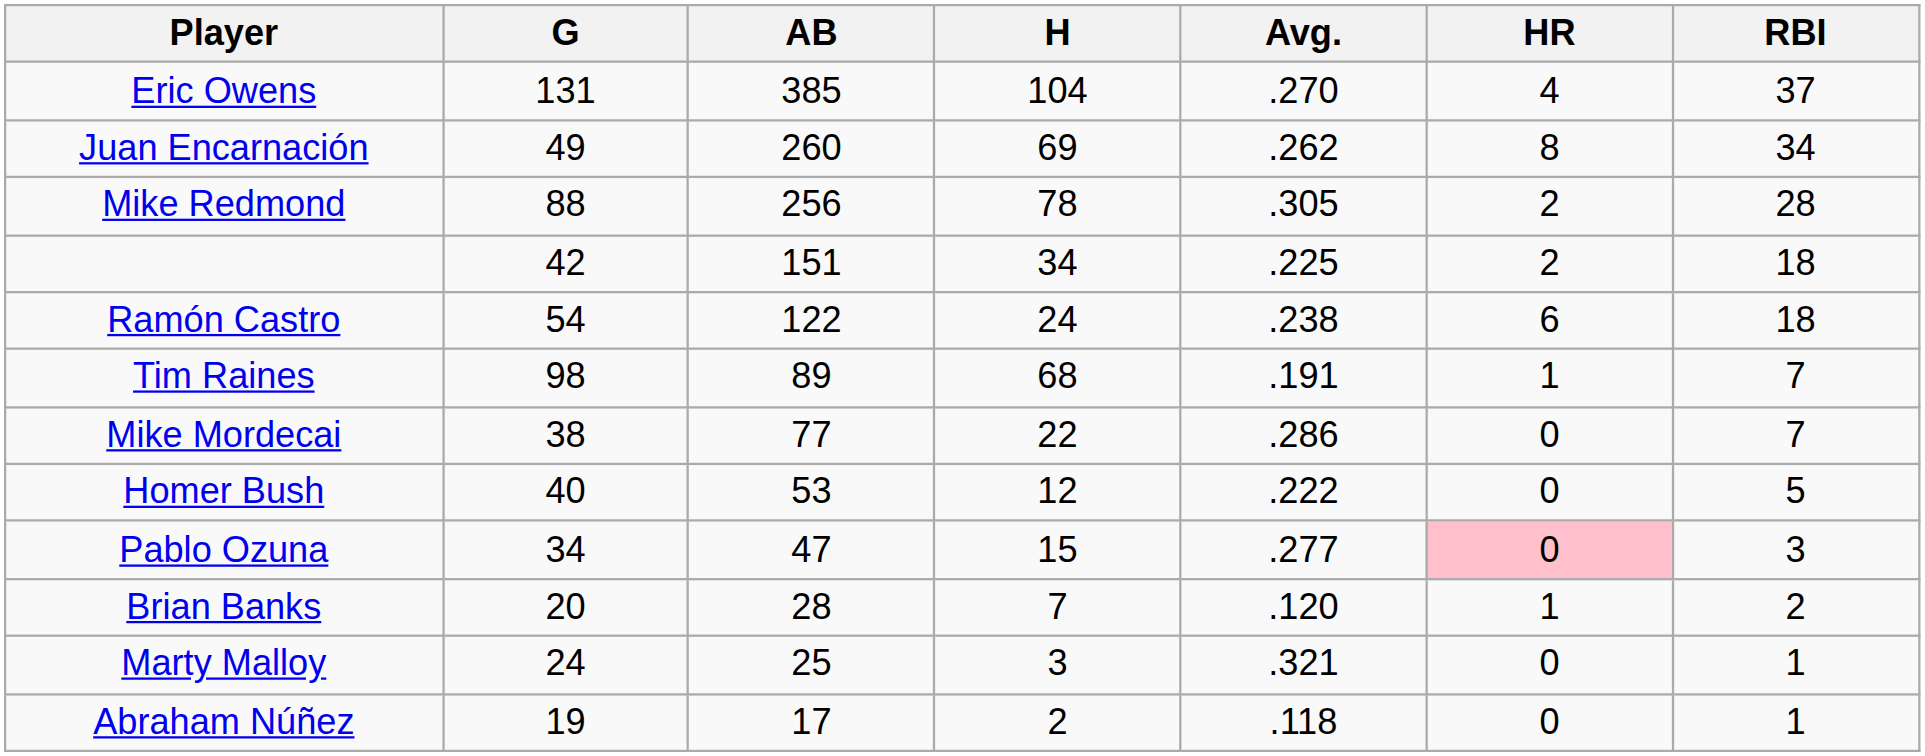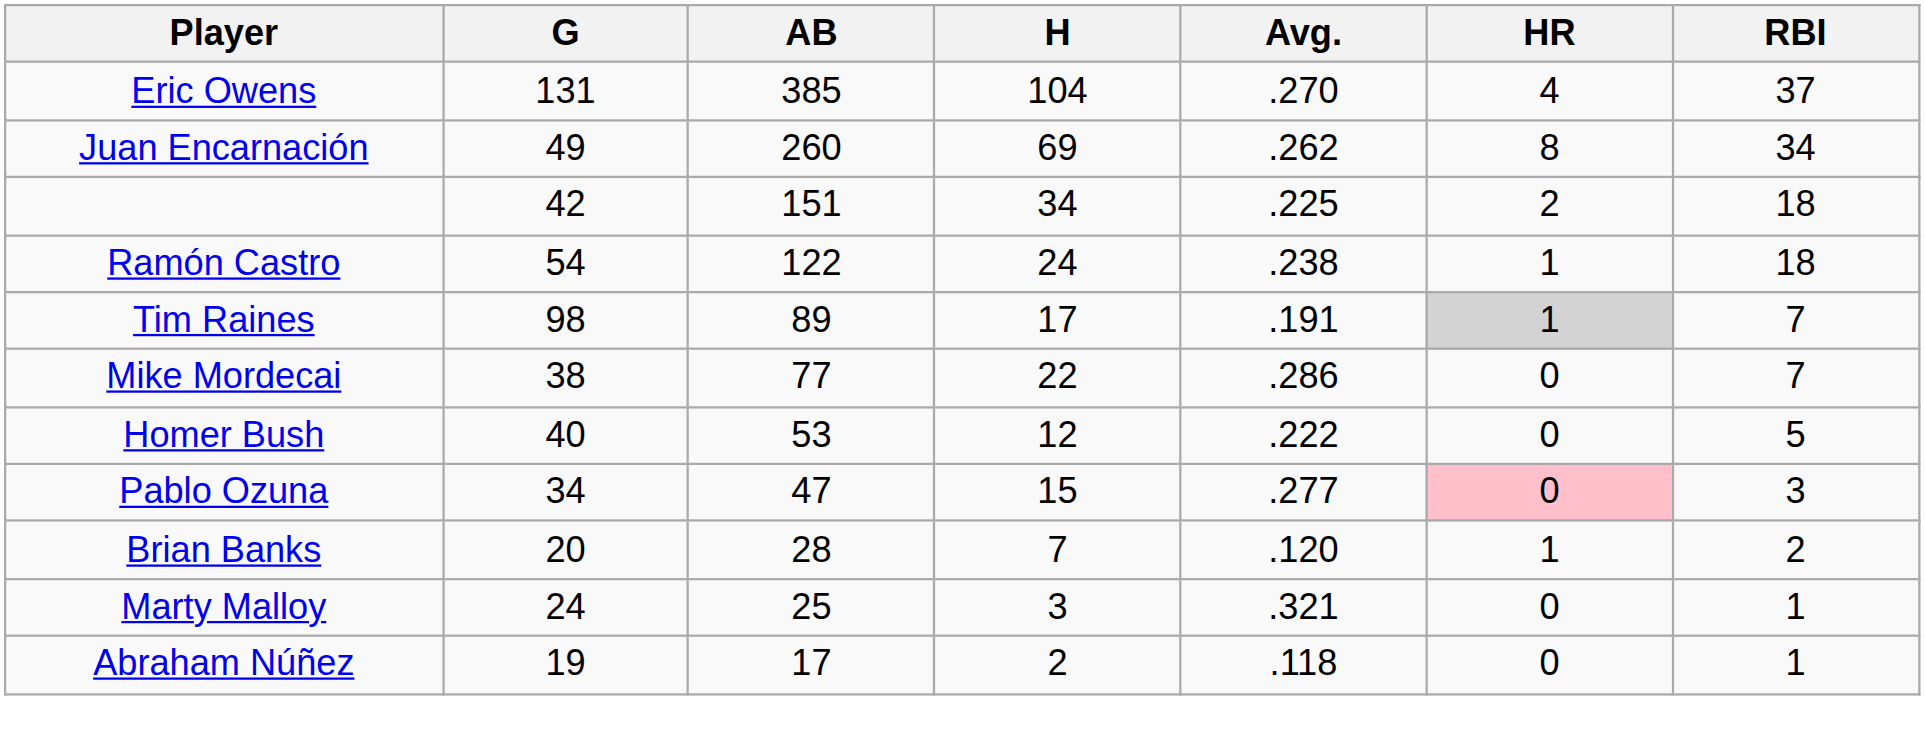- row: Mike Redmond | 88 | 256 | 78 | .305 | 2 | 28
Ramón Castro | HR: 6 -> 1
Tim Raines | H: 68 -> 17
Tim Raines | HR: no background -> lightgrey background
